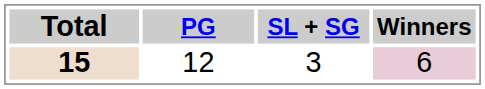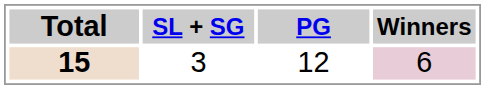columns swapped: SL + SG <-> PG
